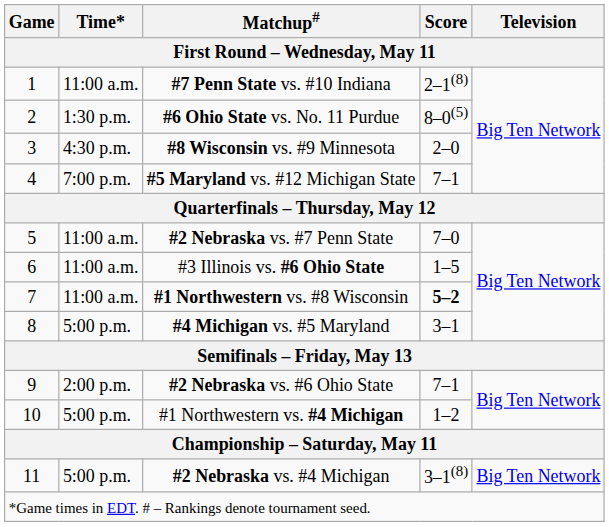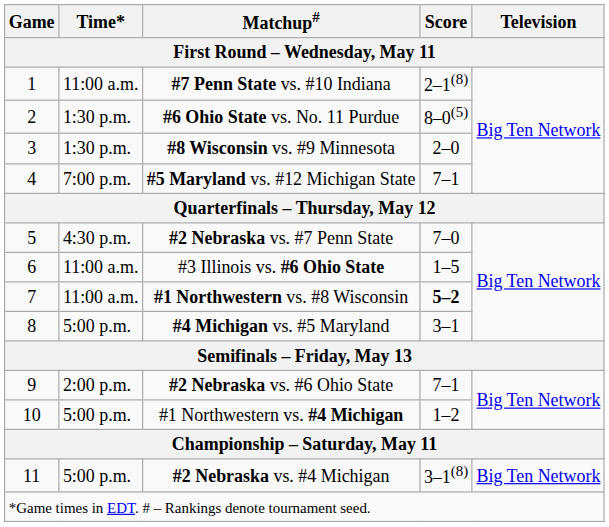#8 Wisconsin vs. #9 Minnesota | Time*: 4:30 p.m. -> 1:30 p.m.
#2 Nebraska vs. #7 Penn State | Time*: 11:00 a.m. -> 4:30 p.m.
